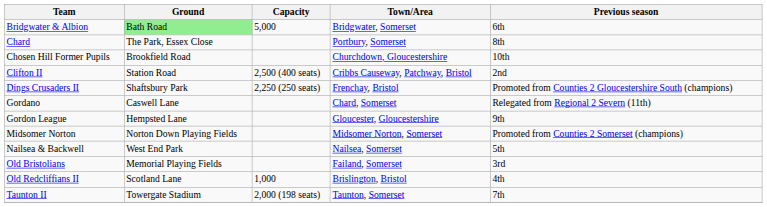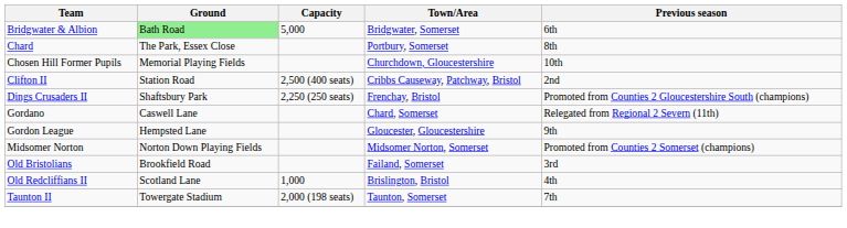Chosen Hill Former Pupils | Ground: Brookfield Road -> Memorial Playing Fields
- row: Nailsea & Backwell | West End Park | Nailsea, Somerset | 5th
Old Bristolians | Ground: Memorial Playing Fields -> Brookfield Road
